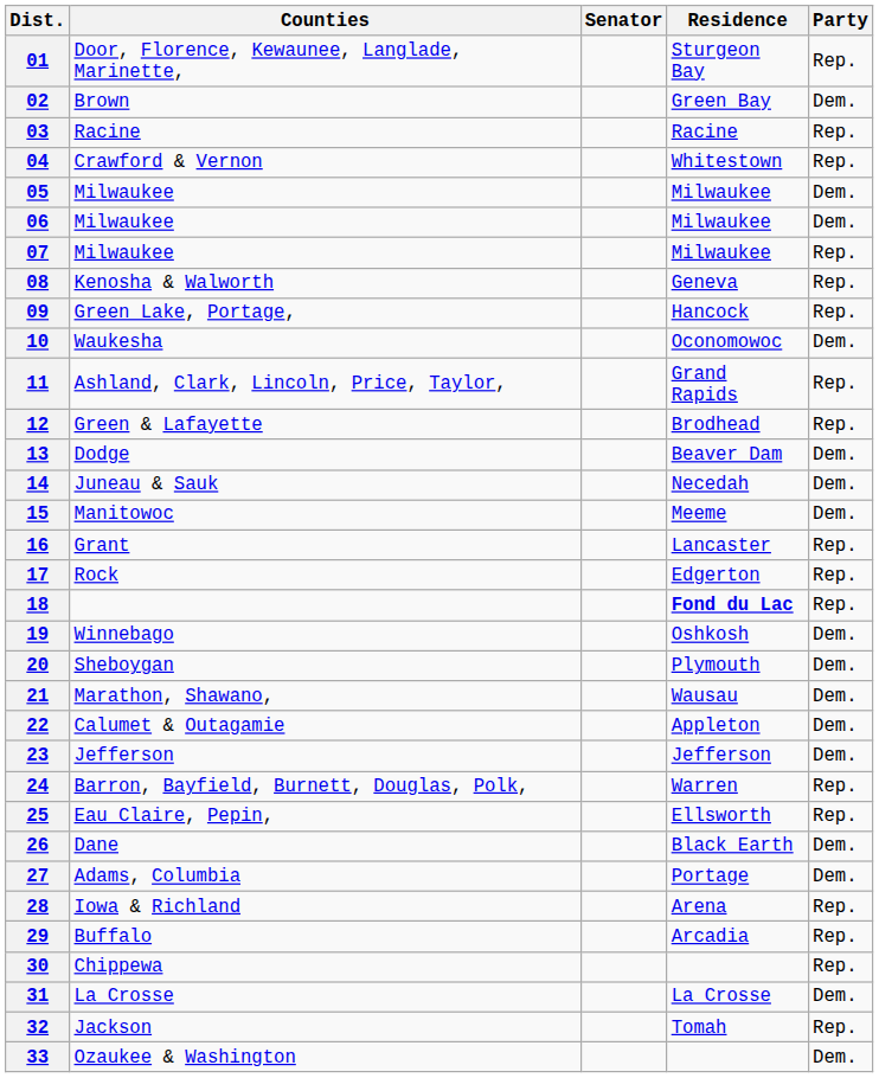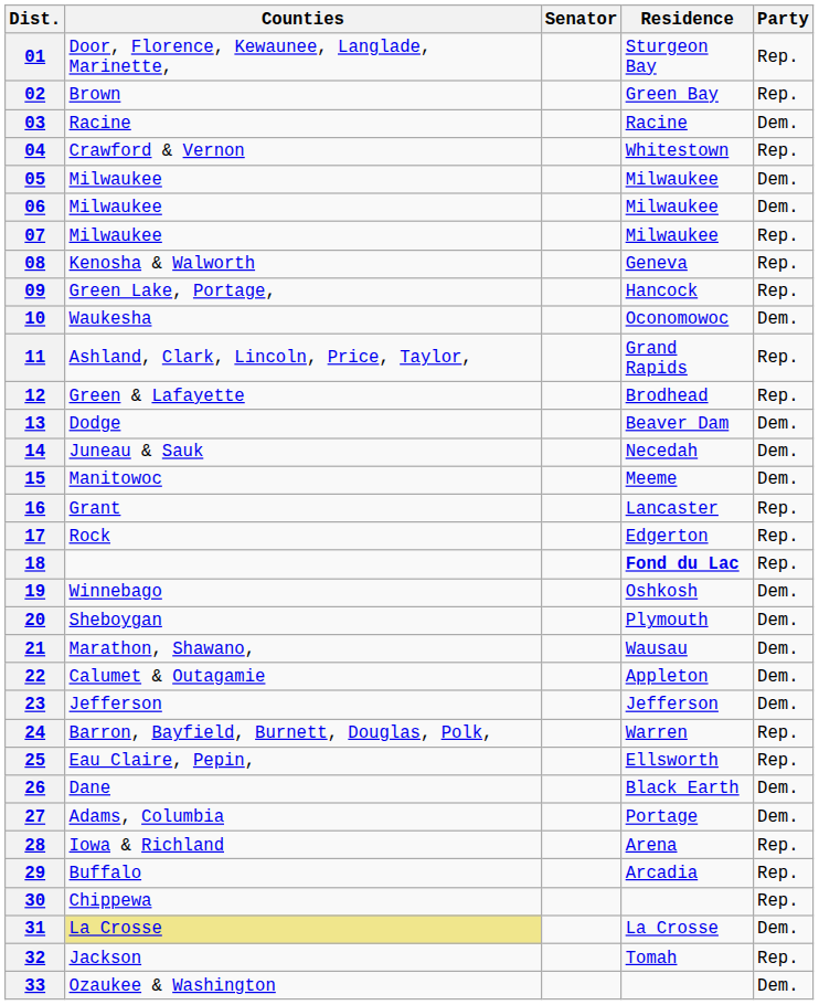02 | Party: Dem. -> Rep.
03 | Party: Rep. -> Dem.
31 | Counties: no background -> khaki background
